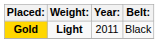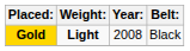Gold | Year:: 2011 -> 2008
